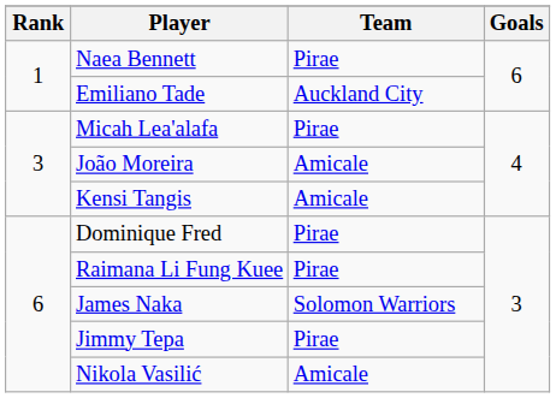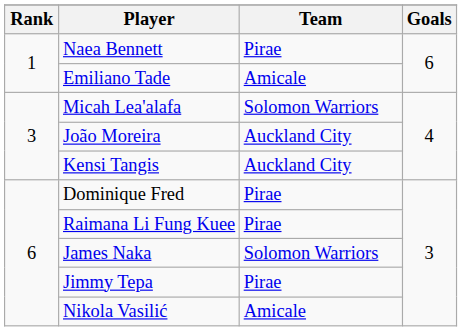Emiliano Tade | Team: Auckland City -> Amicale
Micah Lea'alafa | Team: Pirae -> Solomon Warriors
João Moreira | Team: Amicale -> Auckland City
Kensi Tangis | Team: Amicale -> Auckland City
